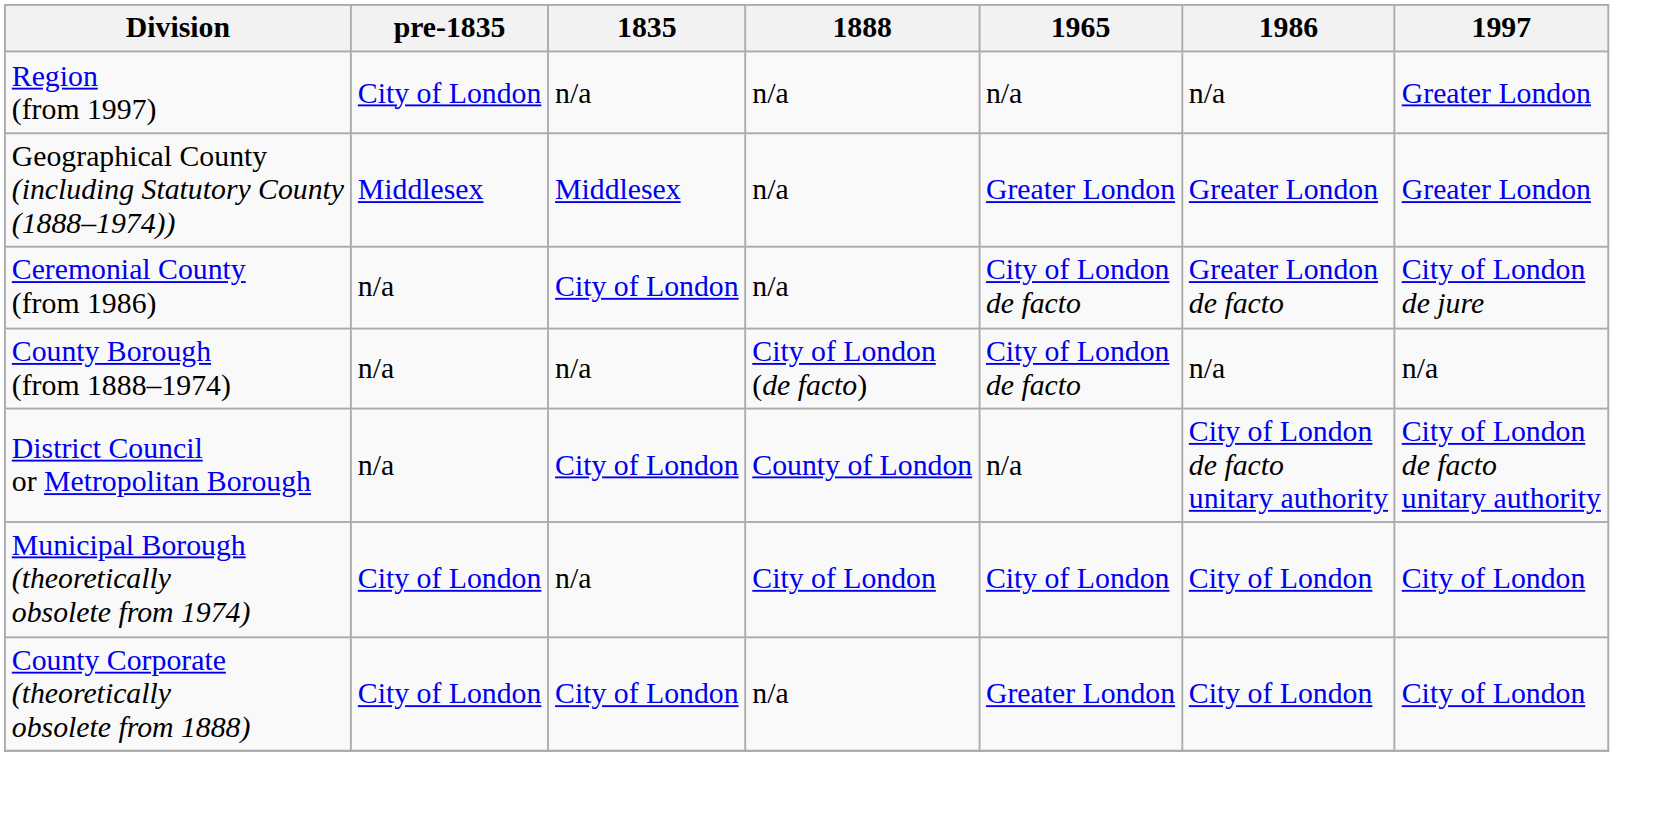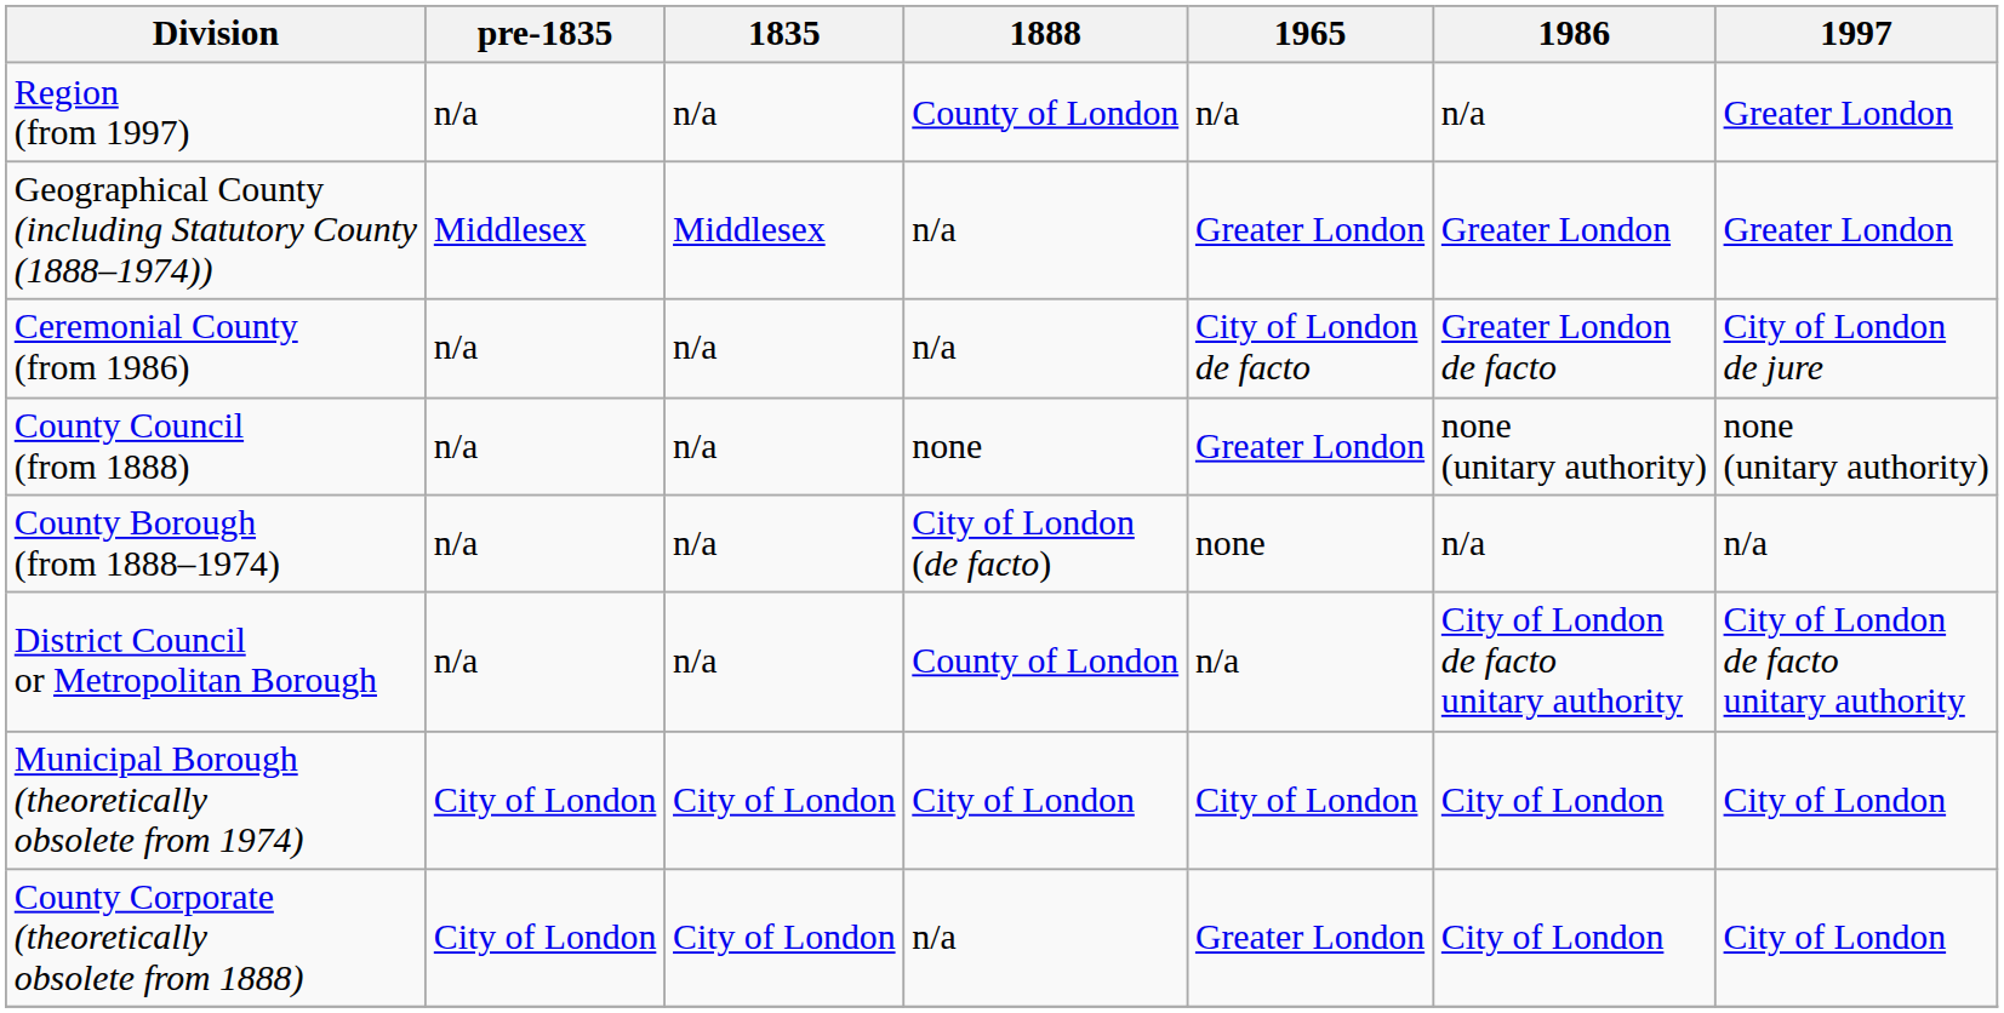Region (from 1997) | pre-1835: City of London -> n/a
Region (from 1997) | 1888: n/a -> County of London
Ceremonial County (from 1986) | 1835: City of London -> n/a
+ row: County Council (from 1888) | n/a | n/a | none | Greater London | none (unitary authority) | none (unitary authority)
County Borough (from 1888–1974) | 1965: City of London de facto -> none
District Council or Metropolitan Borough | 1835: City of London -> n/a
Municipal Borough (theoretically obsolete from 1974) | 1835: n/a -> City of London
